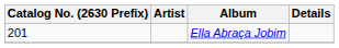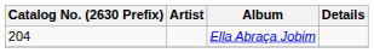Ella Abraça Jobim | Catalog No. (2630 Prefix): 201 -> 204
